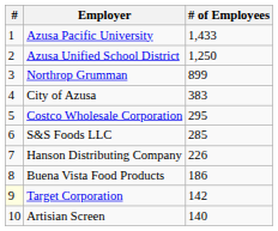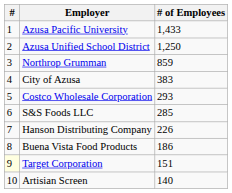Northrop Grumman | # of Employees: 899 -> 859
Costco Wholesale Corporation | # of Employees: 295 -> 293
Target Corporation | # of Employees: 142 -> 151
